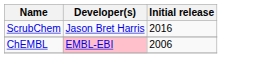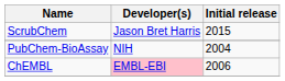ScrubChem | Initial release: 2016 -> 2015
+ row: PubChem-BioAssay | NIH | 2004
